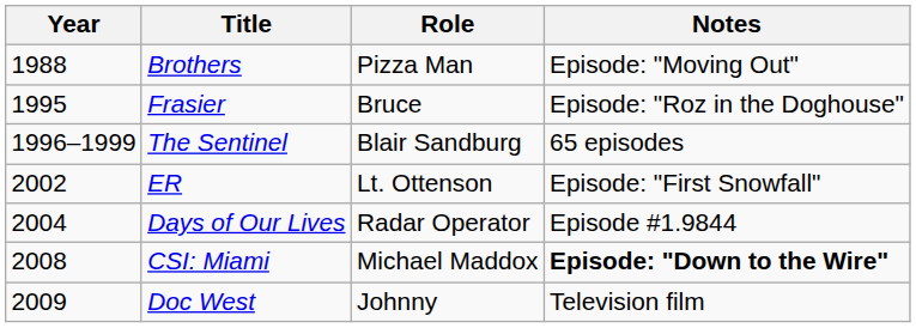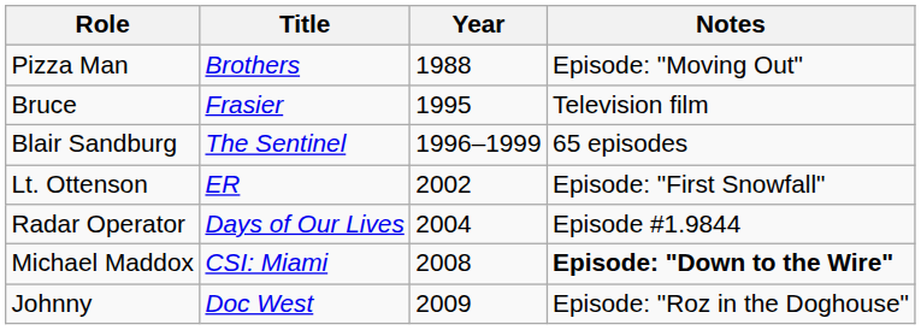columns swapped: Year <-> Role
Frasier | Notes: Episode: "Roz in the Doghouse" -> Television film
Doc West | Notes: Television film -> Episode: "Roz in the Doghouse"
